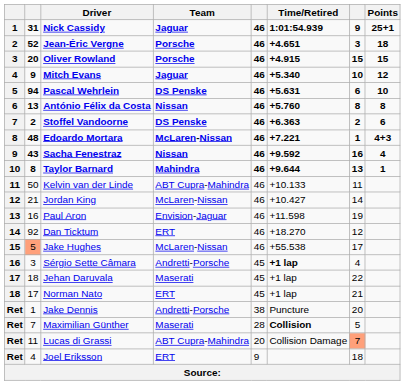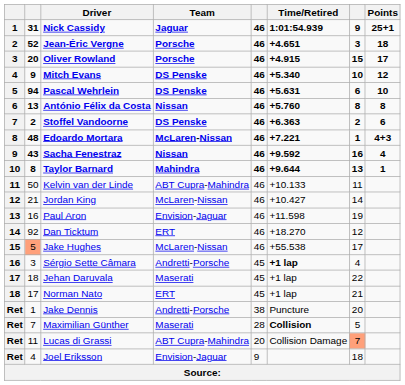Oliver Rowland | Points: 15 -> 17
Mitch Evans | Team: Jaguar -> DS Penske
Joel Eriksson | Team: ERT -> Envision-Jaguar
